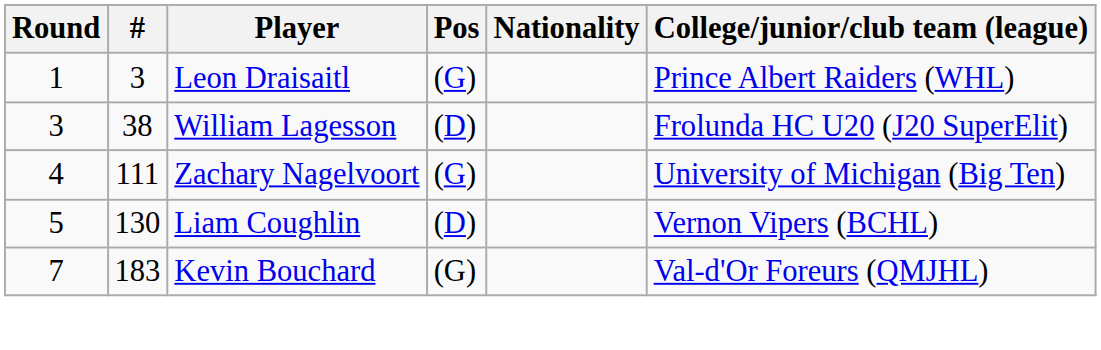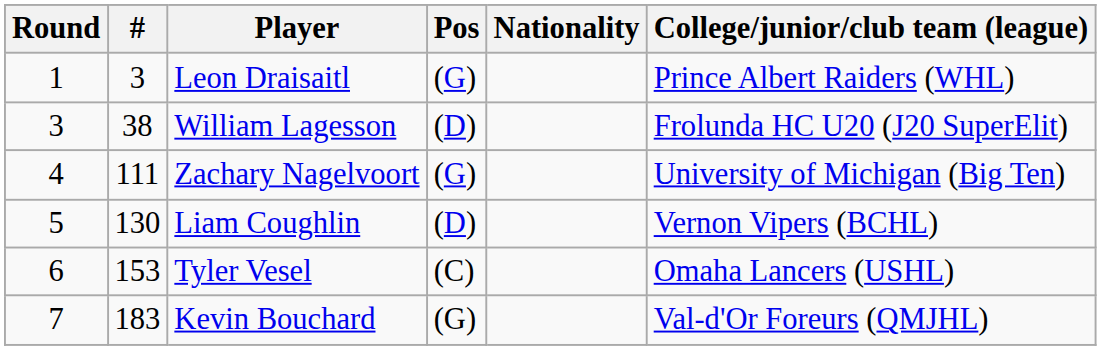+ row: 6 | 153 | Tyler Vesel | (C) | Omaha Lancers (USHL)
